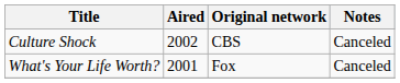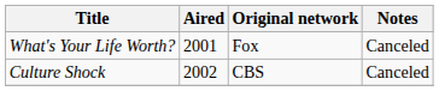rows swapped: What's Your Life Worth? <-> Culture Shock
